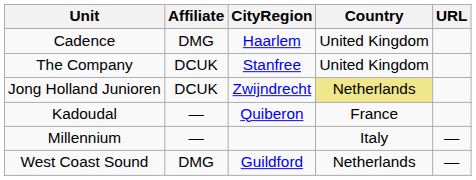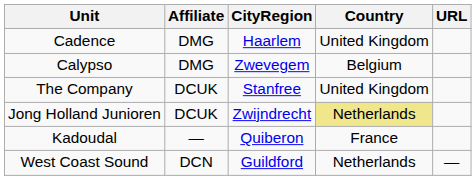+ row: Calypso | DMG | Zwevegem | Belgium
- row: Millennium | — | Italy | —
West Coast Sound | Affiliate: DMG -> DCN
